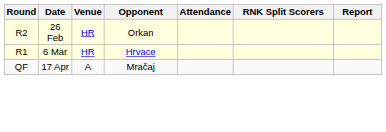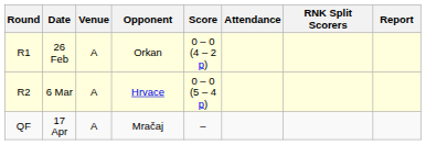+ column: Score | 0 – 0 (4 – 2 p) | 0 – 0 (5 – 4 p) | –
26 Feb | Round: R2 -> R1
26 Feb | Venue: HR -> A
6 Mar | Round: R1 -> R2
6 Mar | Venue: HR -> A
